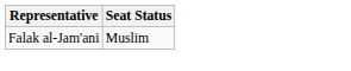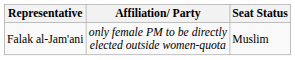+ column: Affiliation/ Party | only female PM to be directly elected outside women-quota
